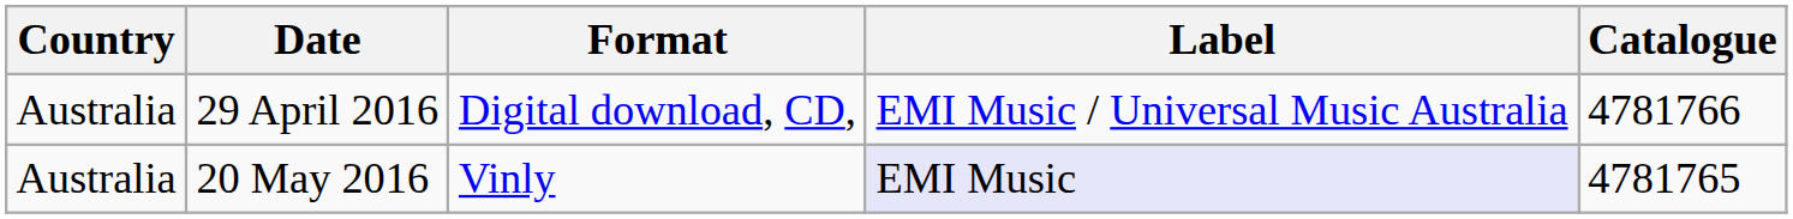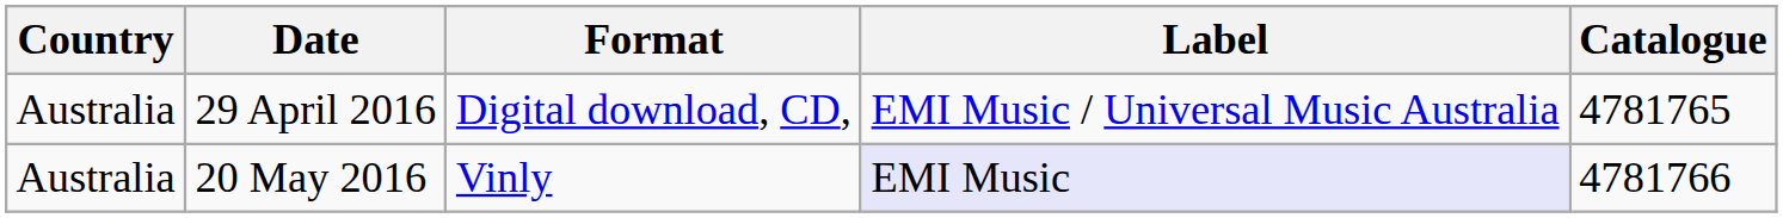29 April 2016 | Catalogue: 4781766 -> 4781765
20 May 2016 | Catalogue: 4781765 -> 4781766
